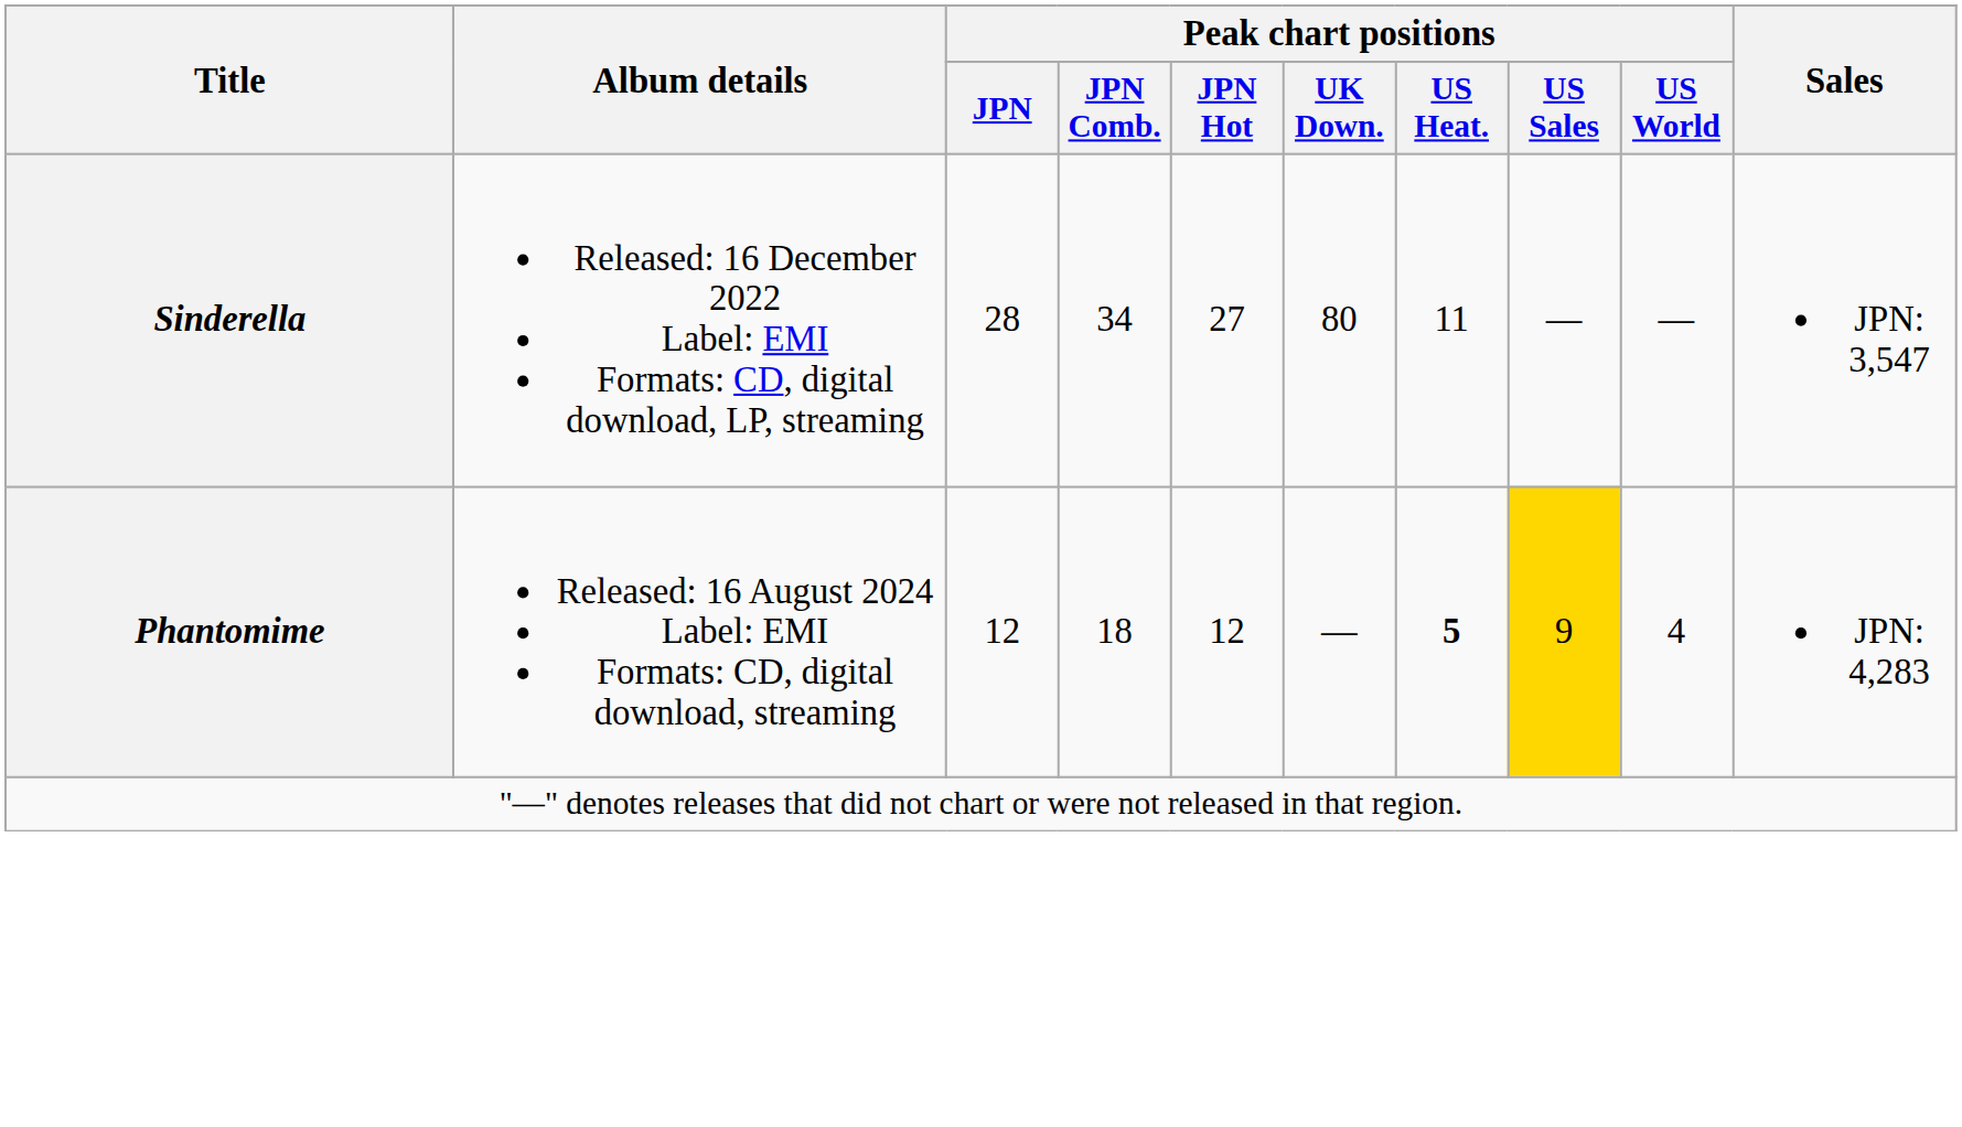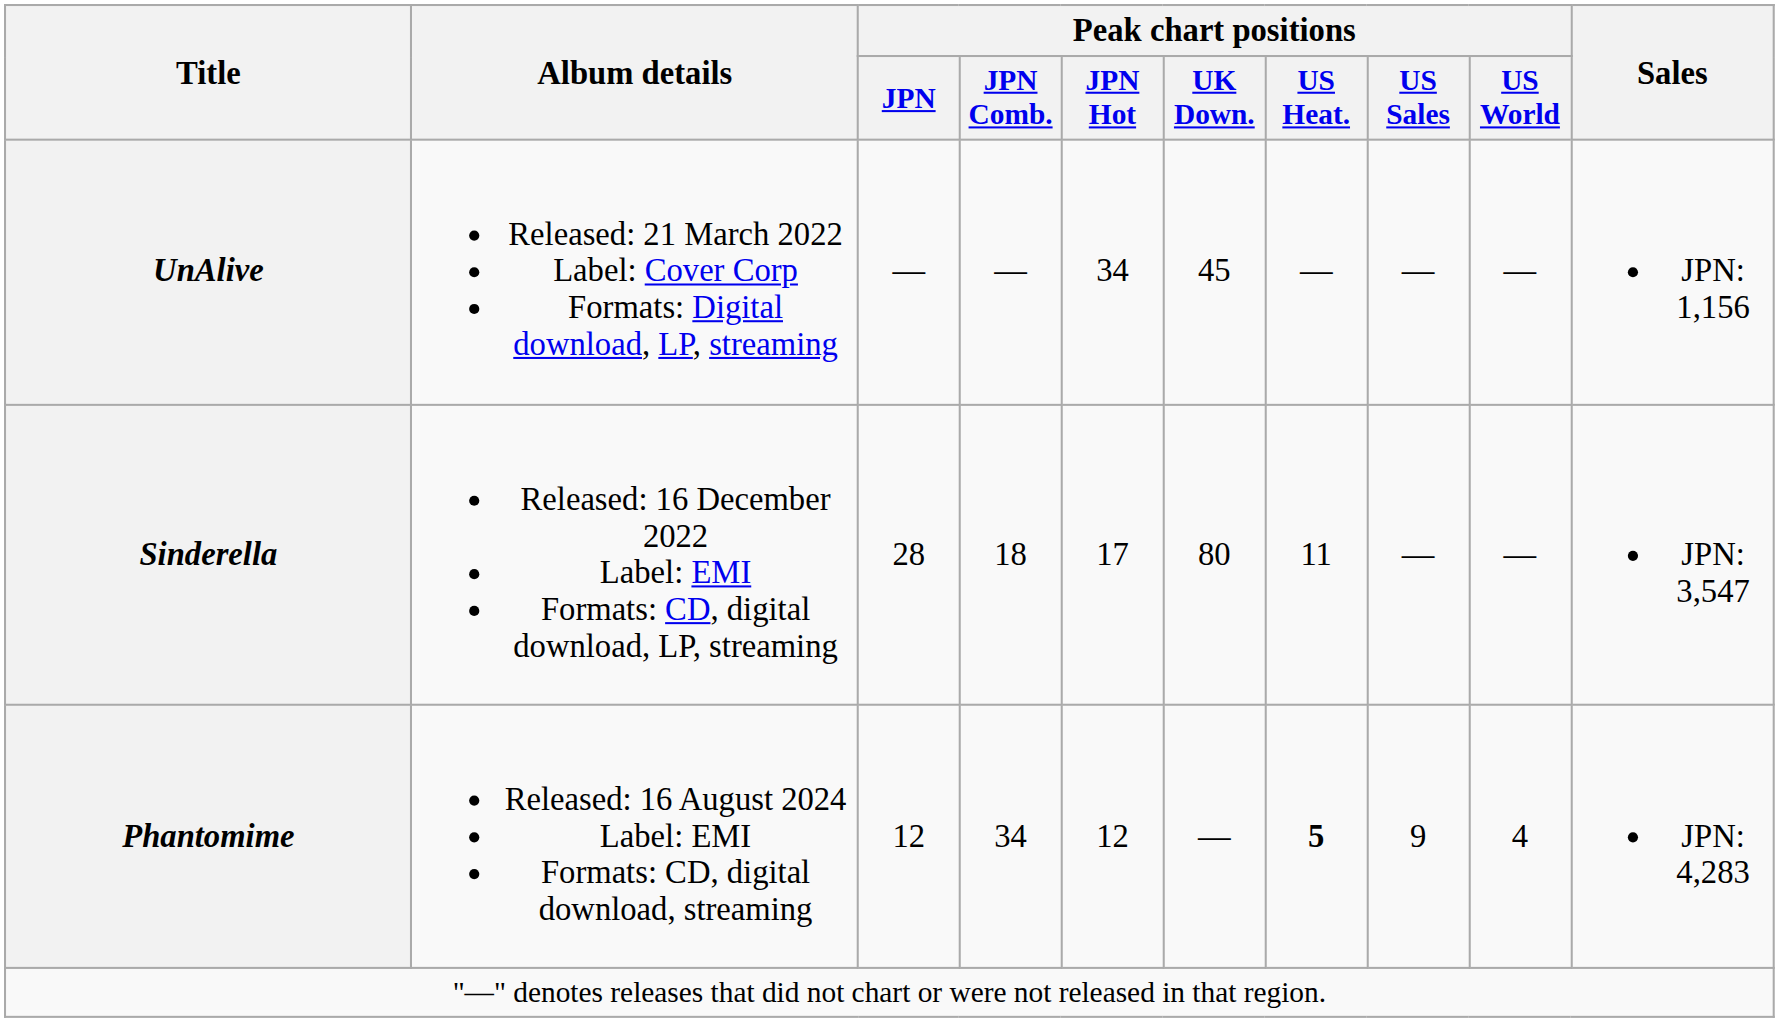+ row: UnAlive | Released: 21 March 2022 Label: Cover Corp Formats: Digital download, LP, streaming | — | — | 34 | 45 | — | — | — | JPN: 1,156
Sinderella | Peak chart positions / JPN Comb.: 34 -> 18
Sinderella | Peak chart positions / JPN Hot: 27 -> 17
Phantomime | Peak chart positions / JPN Comb.: 18 -> 34
Phantomime | Peak chart positions / US Sales: gold background -> no background
